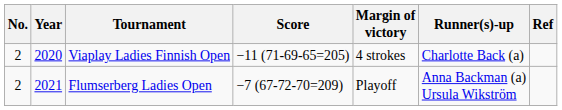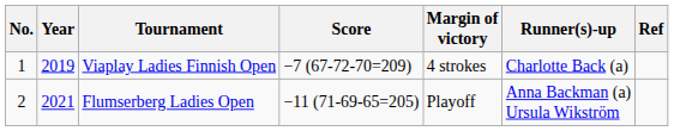Viaplay Ladies Finnish Open | No.: 2 -> 1
Viaplay Ladies Finnish Open | Year: 2020 -> 2019
Viaplay Ladies Finnish Open | Score: −11 (71-69-65=205) -> −7 (67-72-70=209)
Flumserberg Ladies Open | Score: −7 (67-72-70=209) -> −11 (71-69-65=205)
